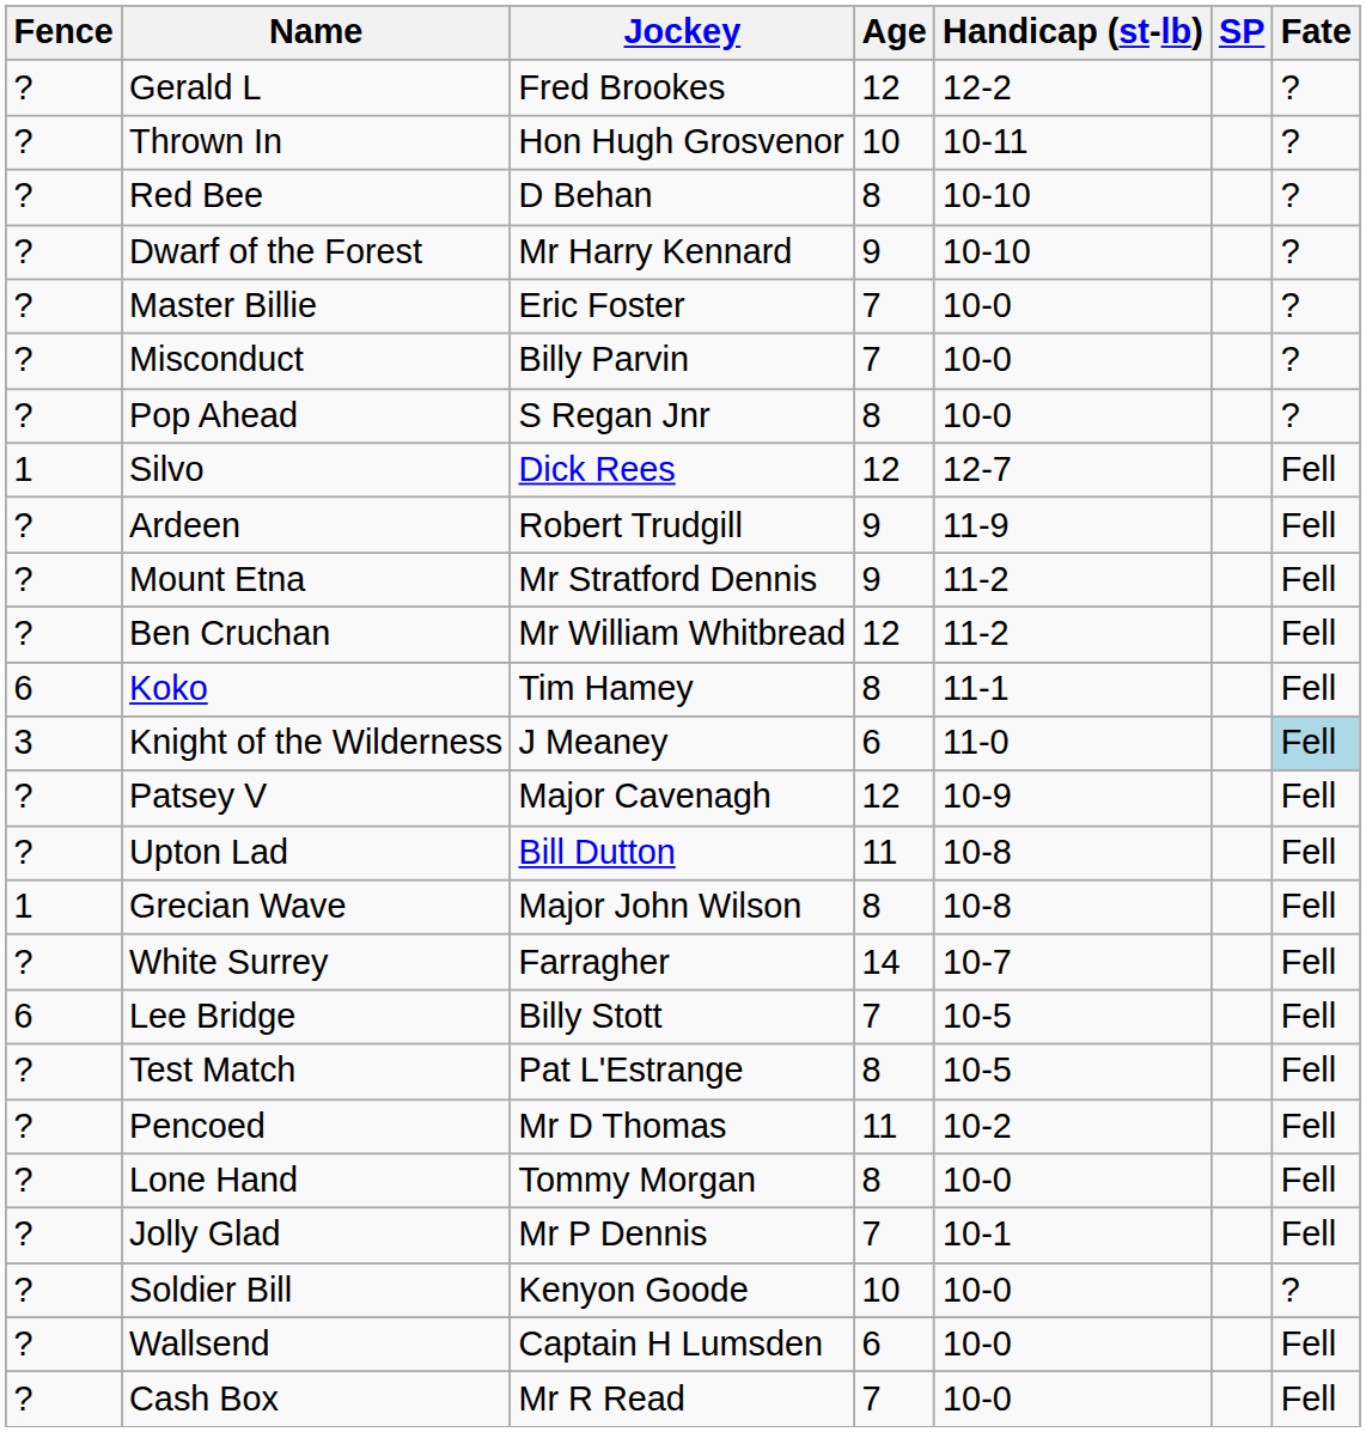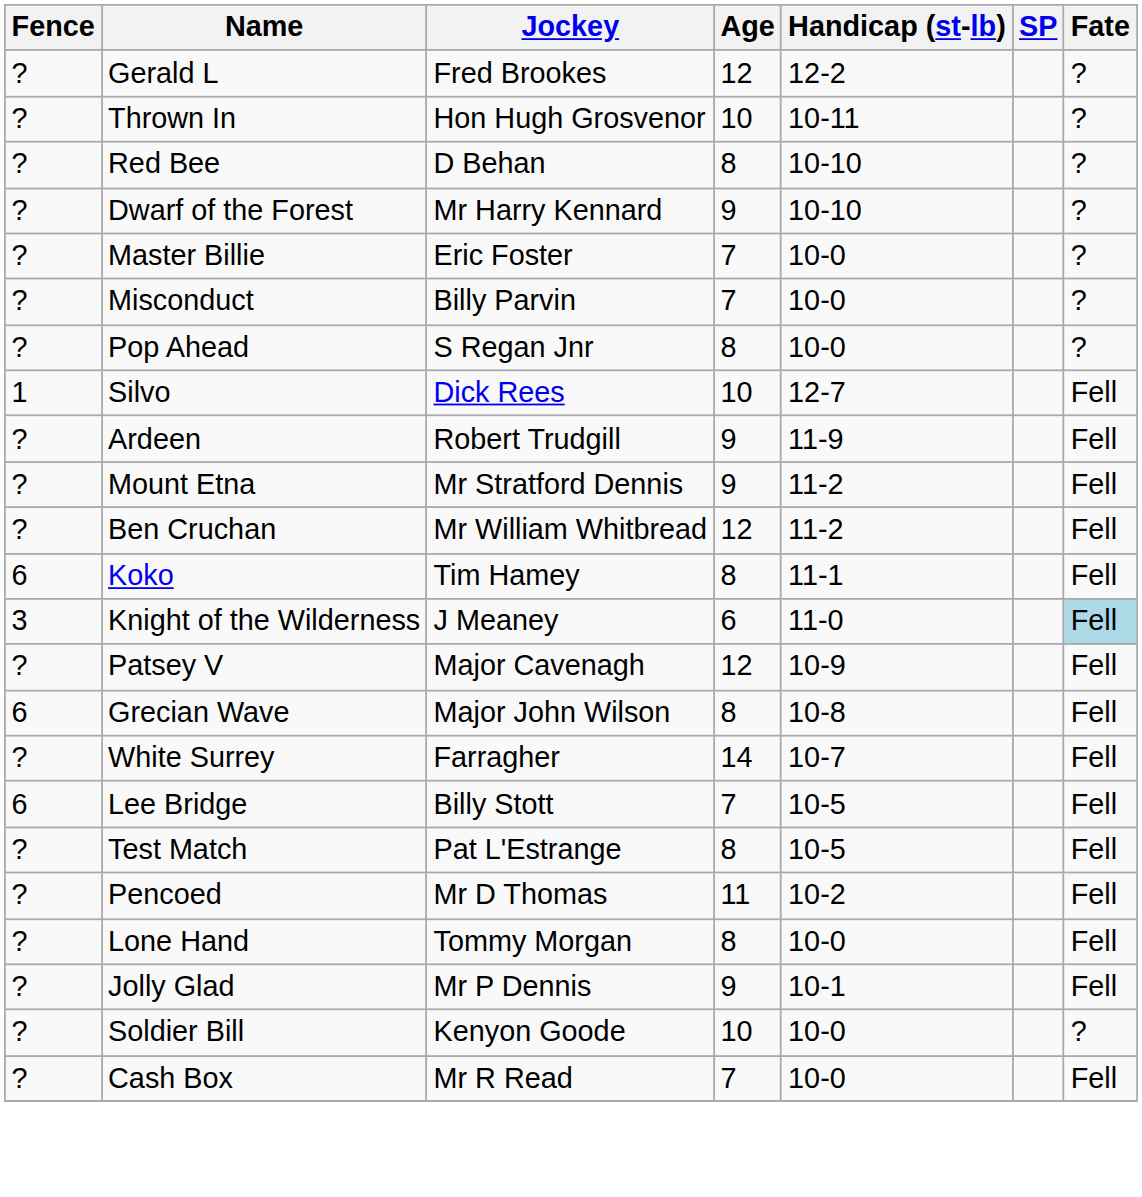Silvo | Age: 12 -> 10
- row: ? | Upton Lad | Bill Dutton | 11 | 10-8 | Fell
Grecian Wave | Fence: 1 -> 6
Jolly Glad | Age: 7 -> 9
- row: ? | Wallsend | Captain H Lumsden | 6 | 10-0 | Fell
